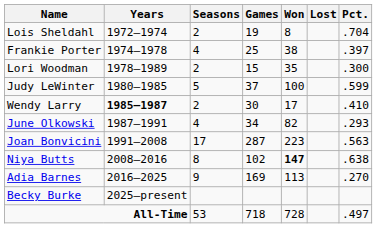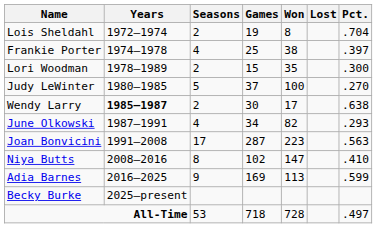Judy LeWinter | Pct.: .599 -> .270
Wendy Larry | Pct.: .410 -> .638
Niya Butts | Won: bold -> normal
Niya Butts | Pct.: .638 -> .410
Adia Barnes | Pct.: .270 -> .599
